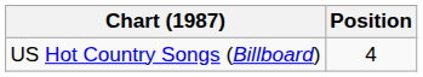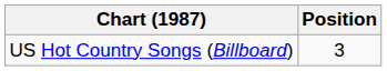US Hot Country Songs (Billboard) | Position: 4 -> 3
